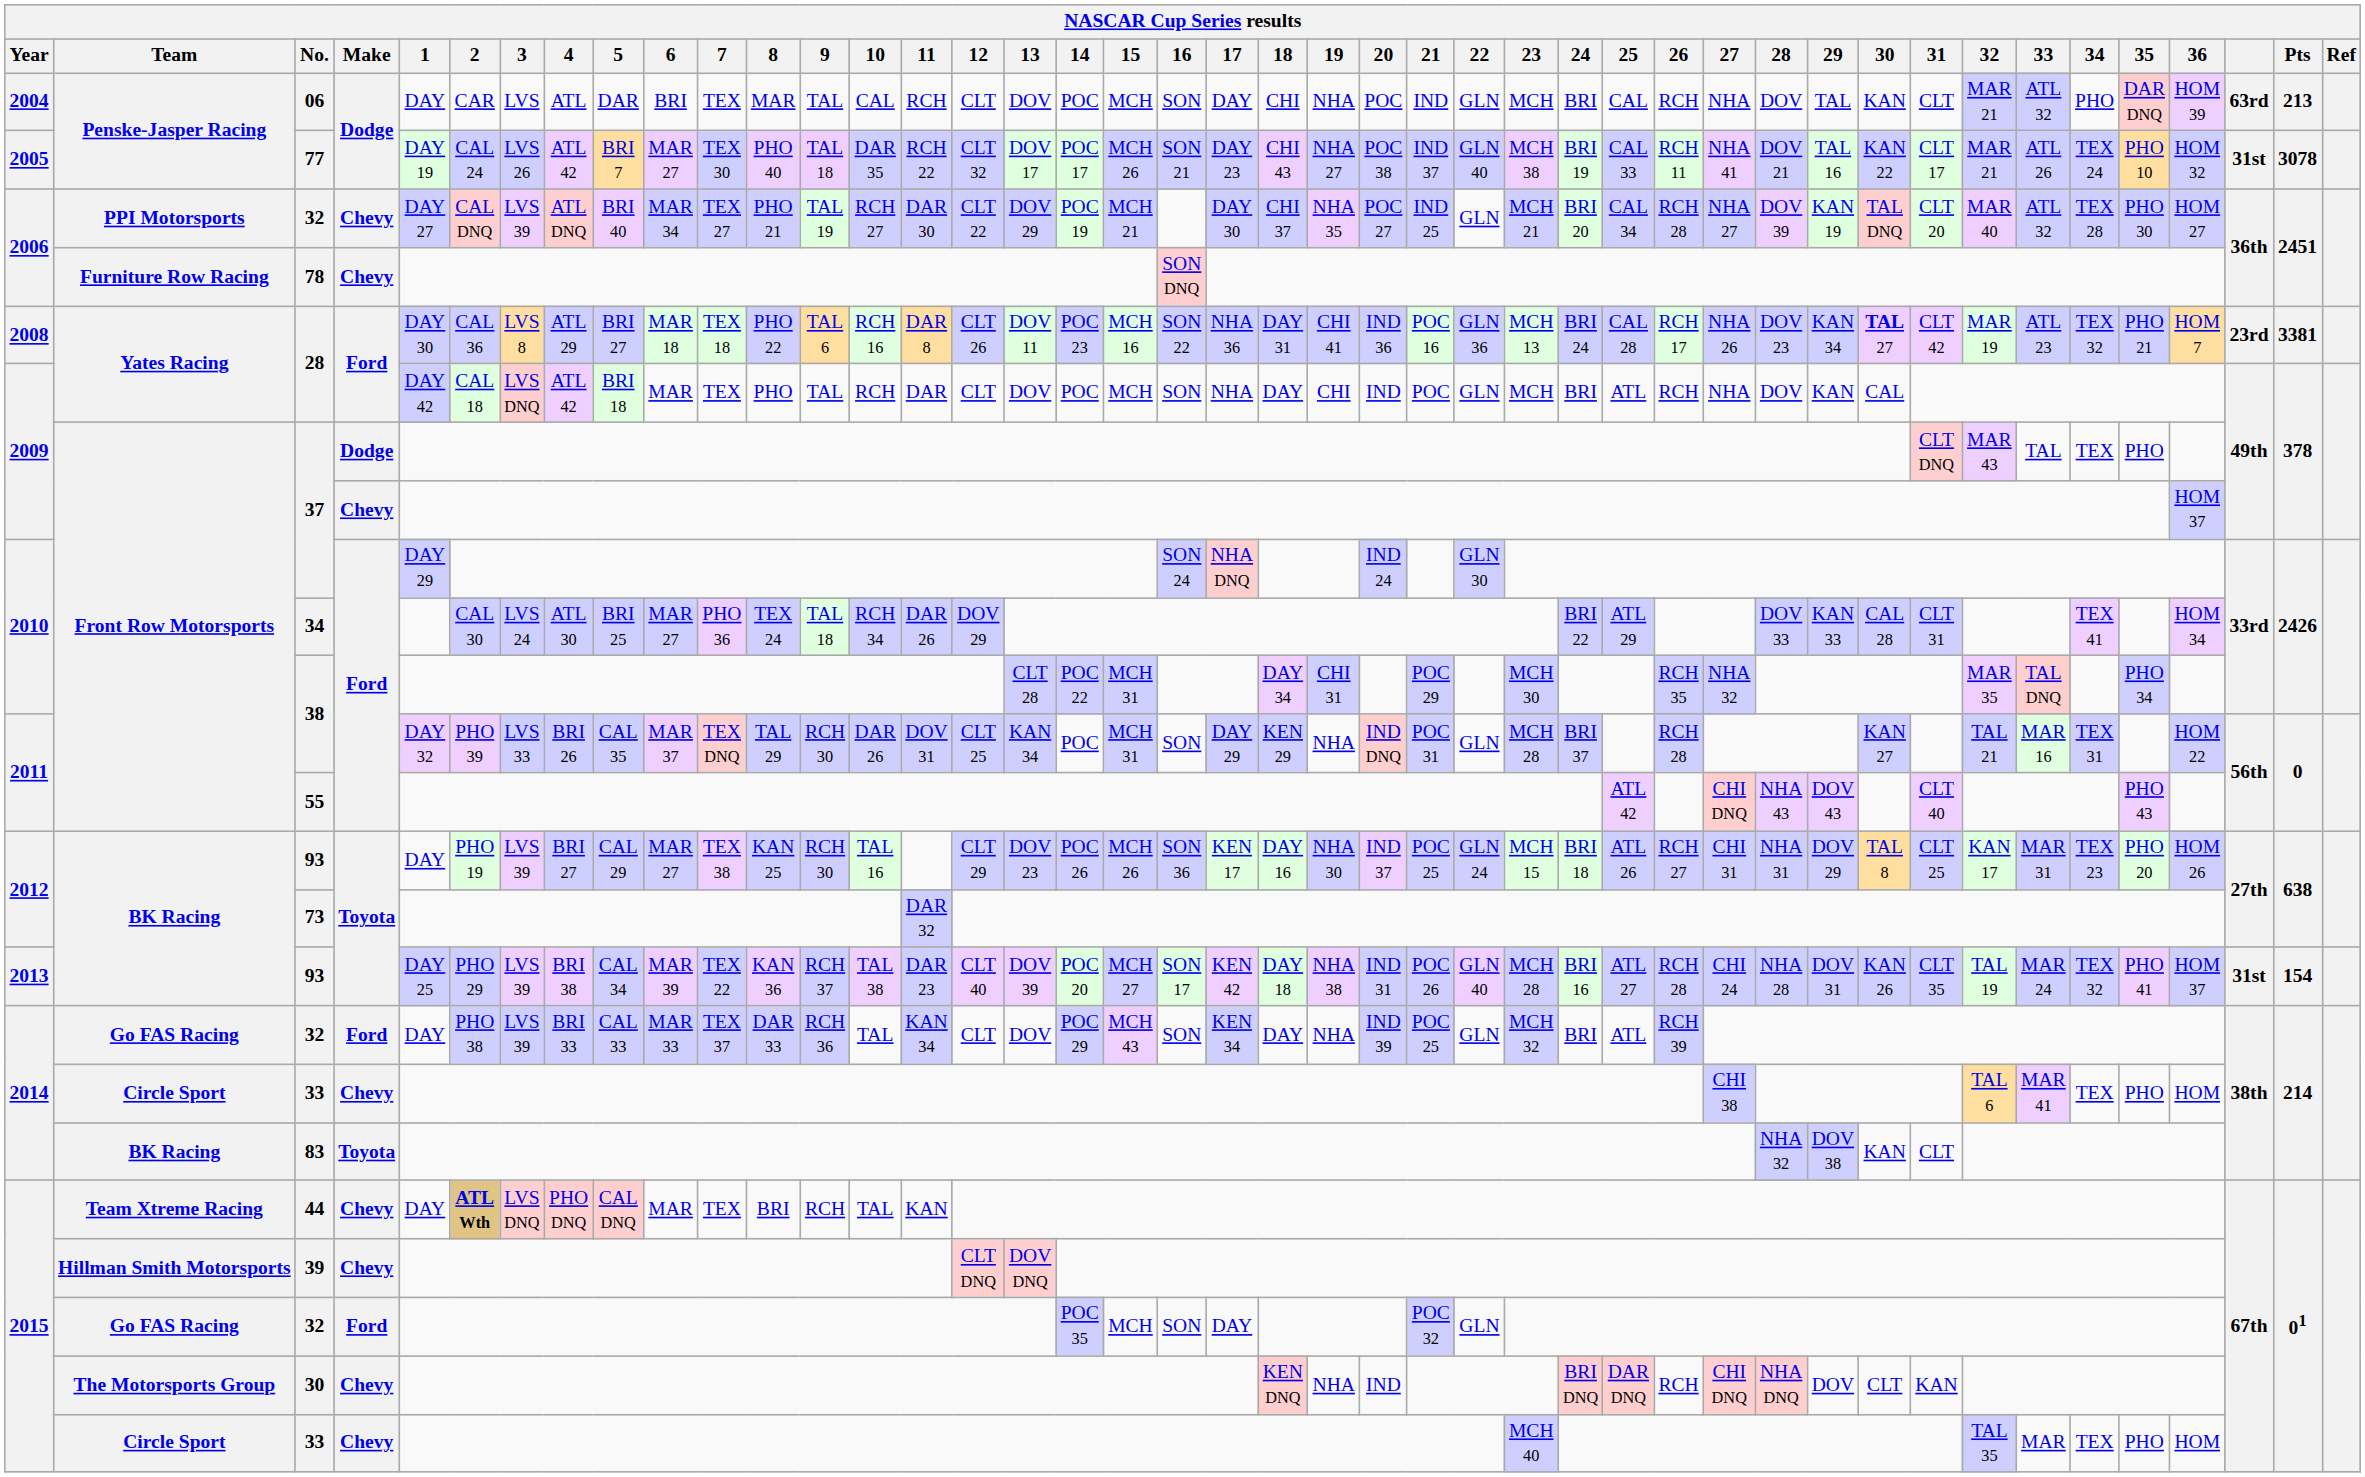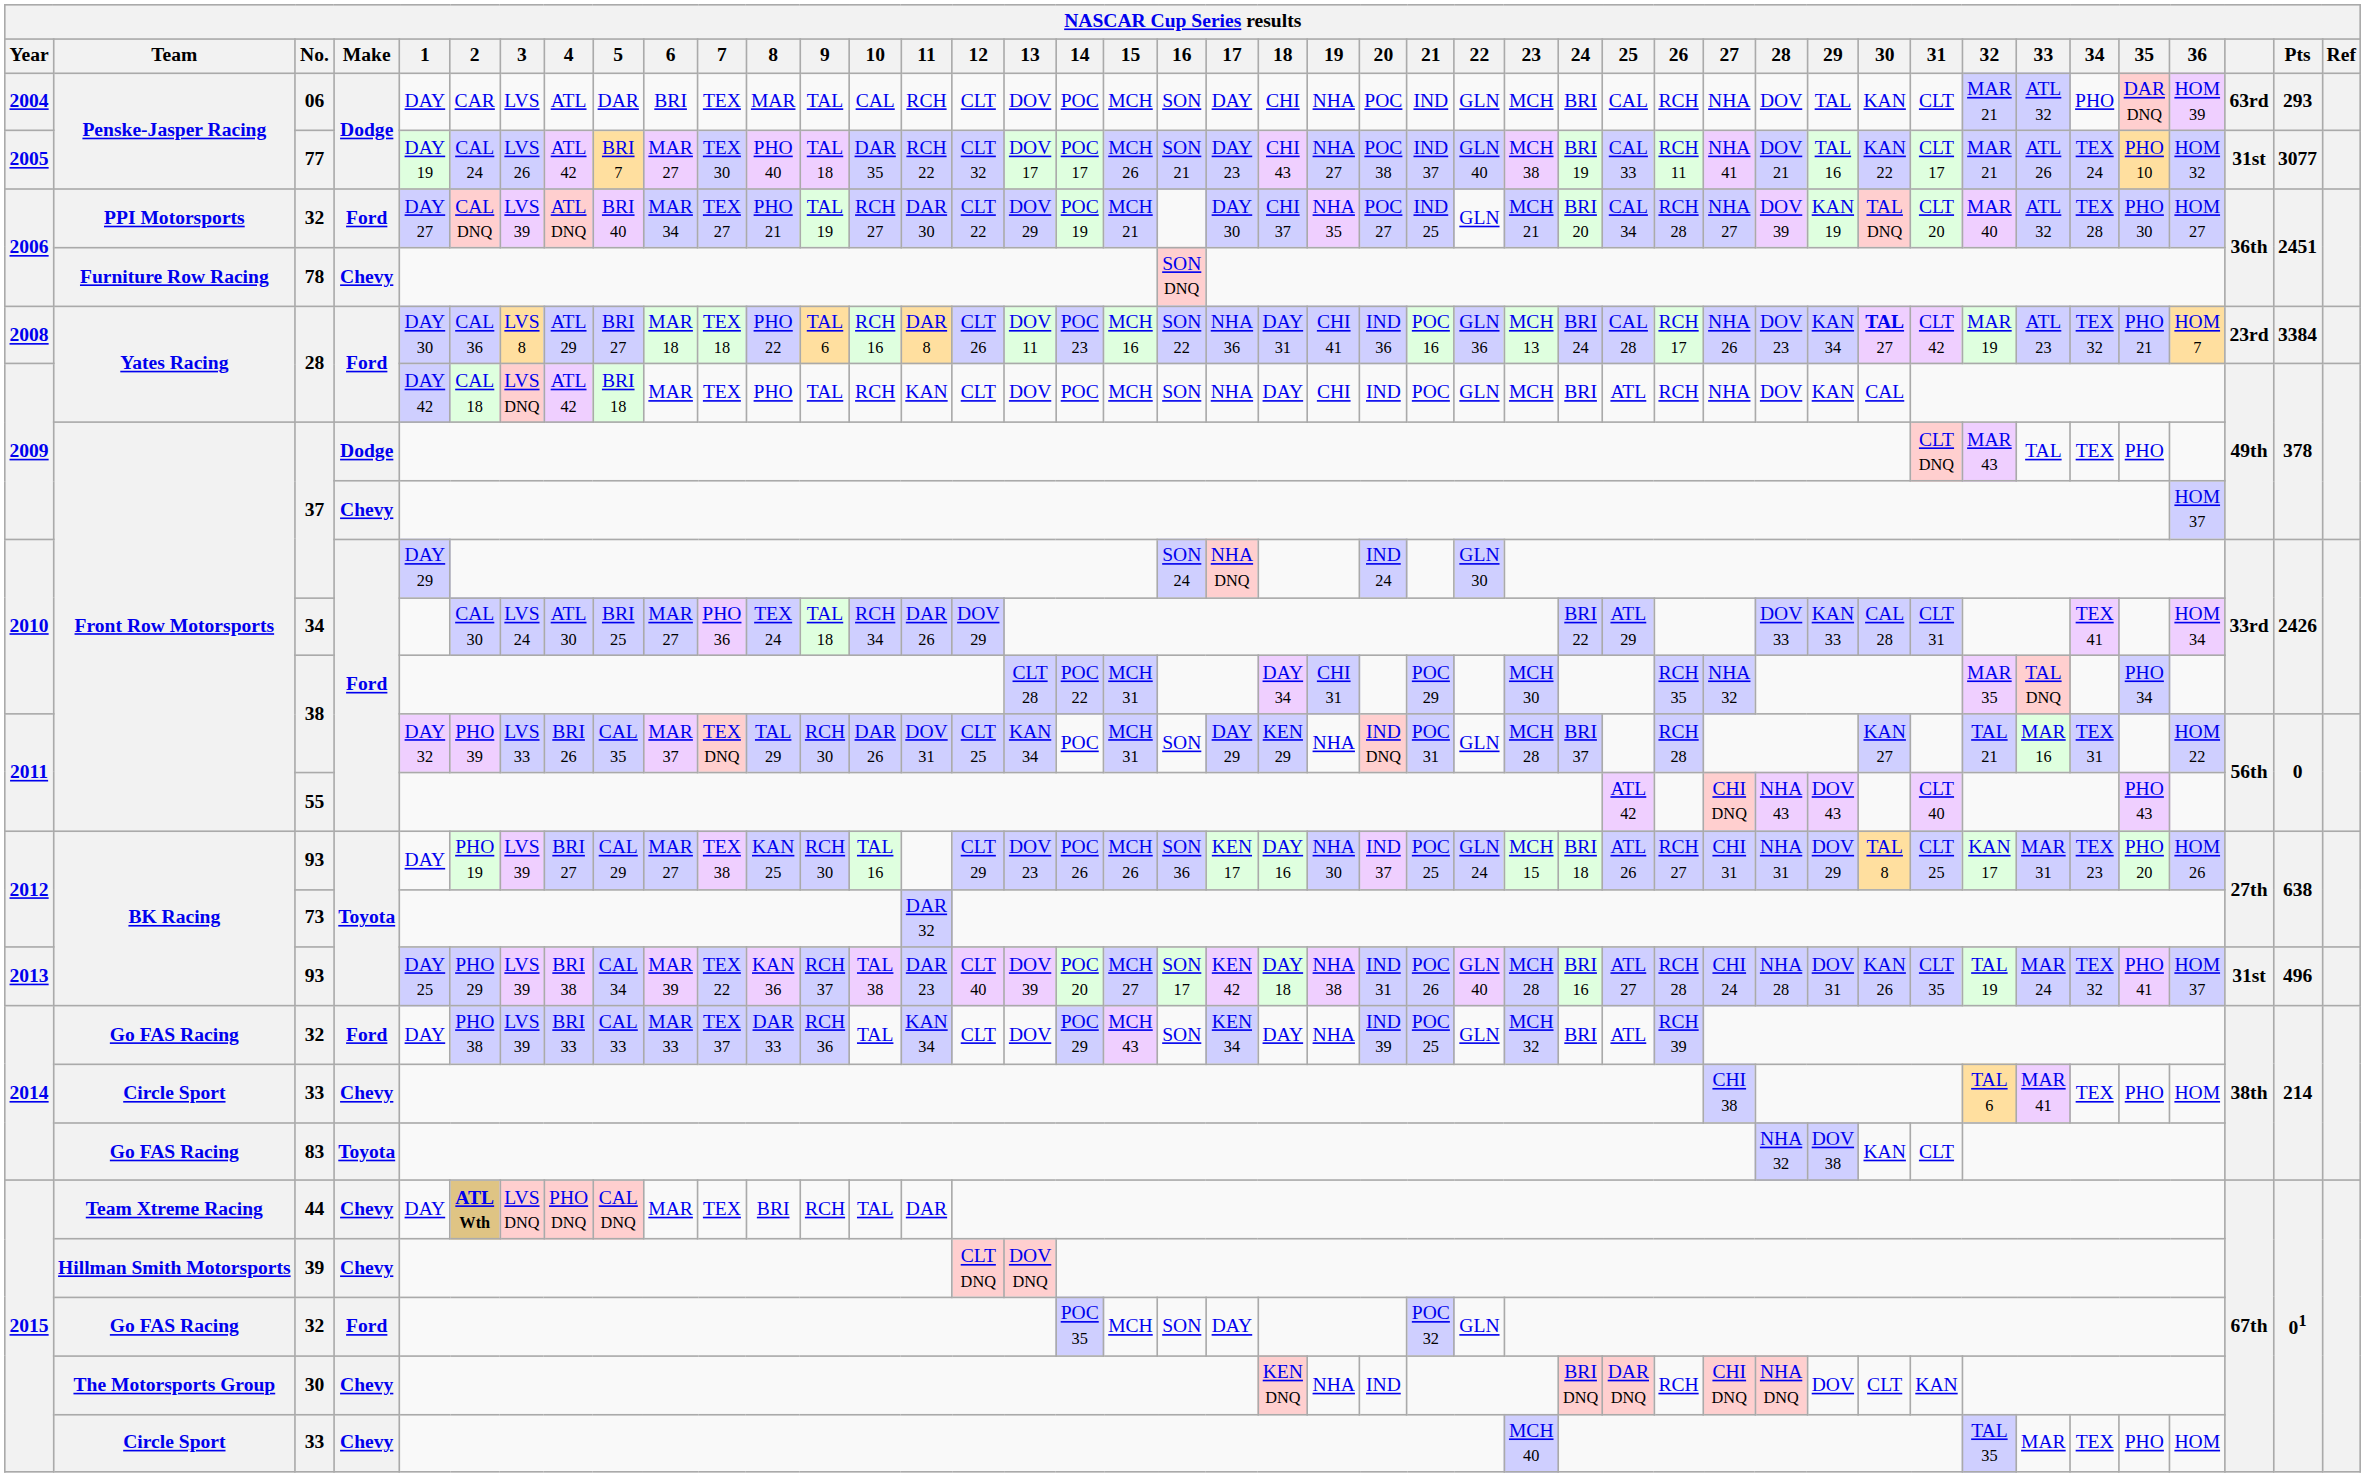06 | Pts: 213 -> 293
77 | Pts: 3078 -> 3077
2006 / 32 | Make: Chevy -> Ford
2008 / 28 | Pts: 3381 -> 3384
2009 / 28 | 11: DAR -> KAN
2013 / 93 | Pts: 154 -> 496
83 | Team: BK Racing -> Go FAS Racing
44 | 11: KAN -> DAR
